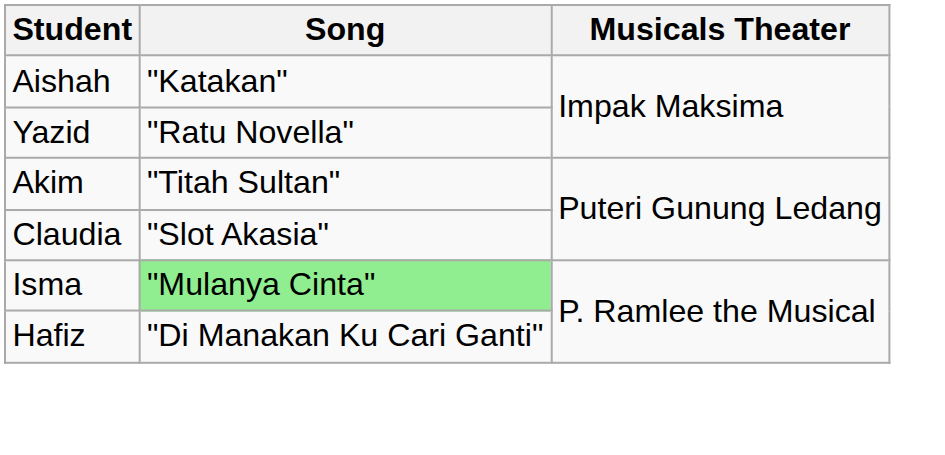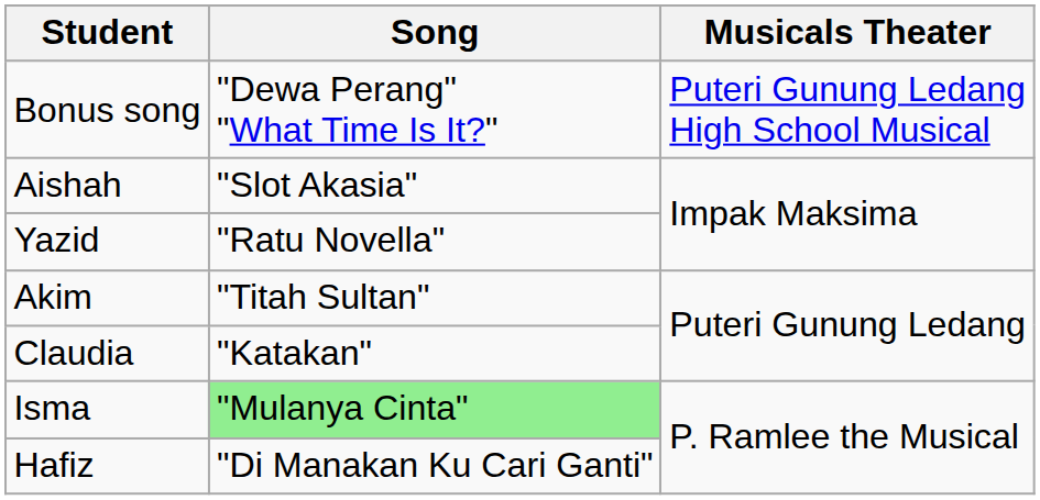+ row: Bonus song | "Dewa Perang" "What Time Is It?" | Puteri Gunung Ledang High School Musical
Aishah | Song: "Katakan" -> "Slot Akasia"
Claudia | Song: "Slot Akasia" -> "Katakan"
